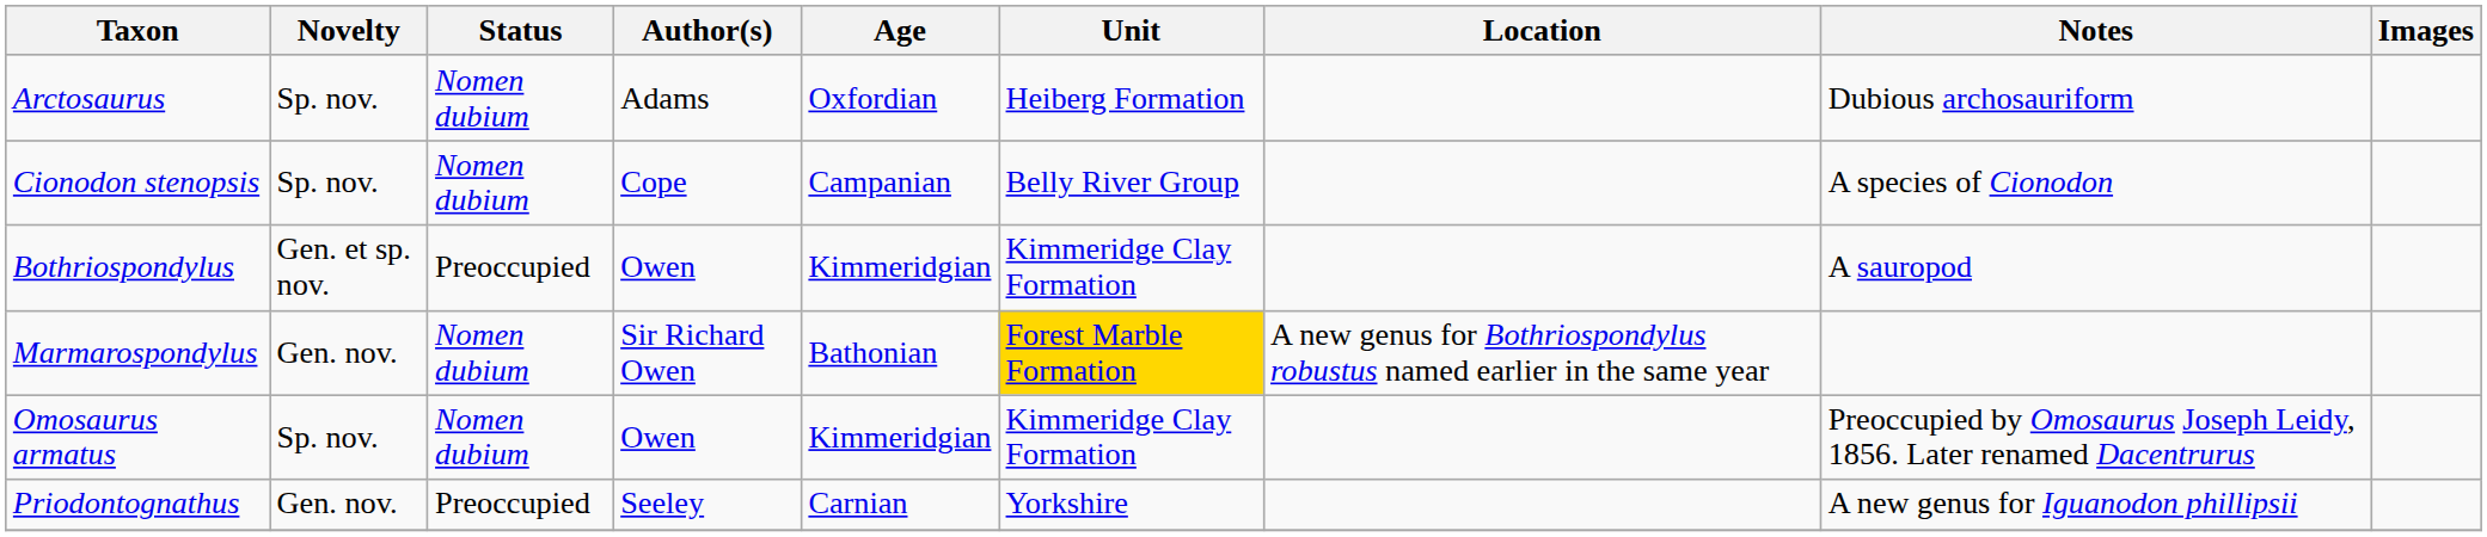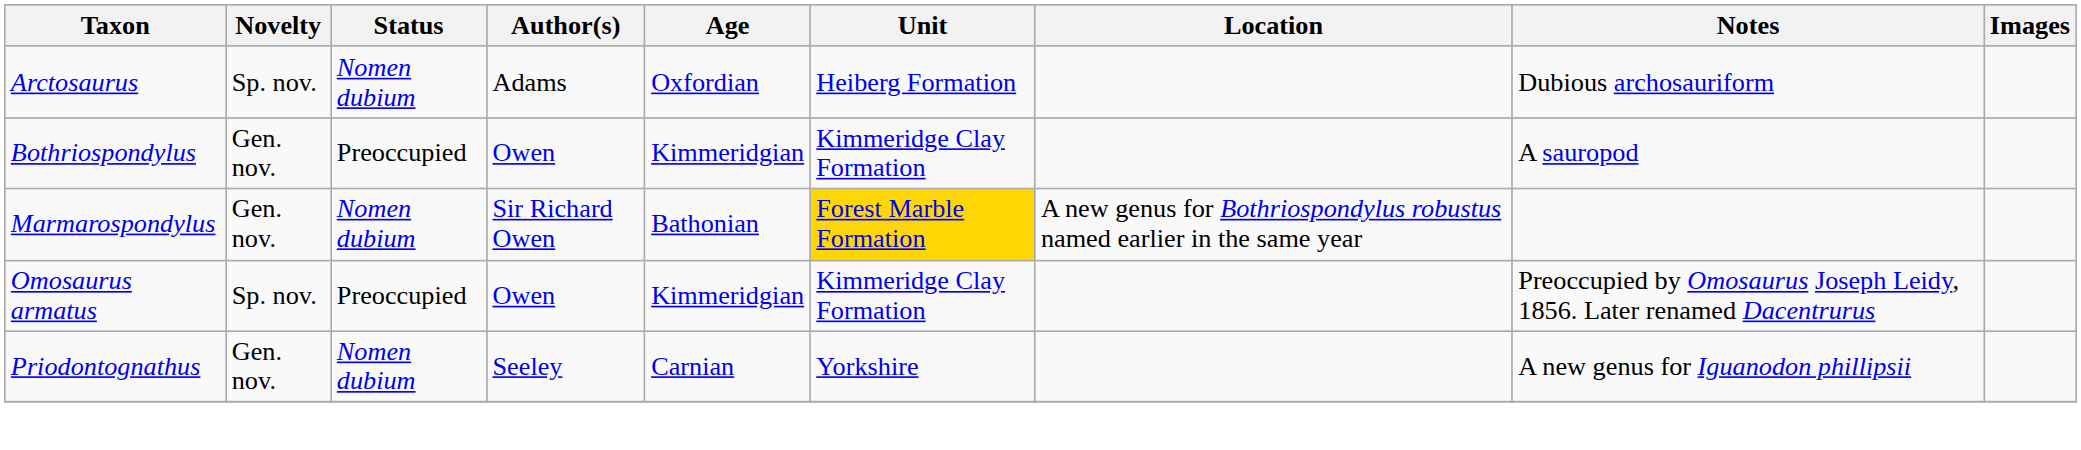- row: Cionodon stenopsis | Sp. nov. | Nomen dubium | Cope | Campanian | Belly River Group | A species of Cionodon
Bothriospondylus | Novelty: Gen. et sp. nov. -> Gen. nov.
Omosaurus armatus | Status: Nomen dubium -> Preoccupied
Priodontognathus | Status: Preoccupied -> Nomen dubium
